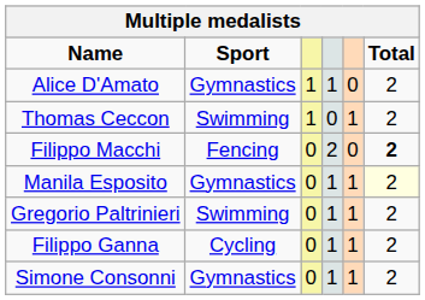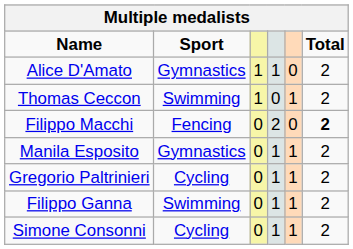Manila Esposito | Total: lightyellow background -> no background
Gregorio Paltrinieri | Sport: Swimming -> Cycling
Filippo Ganna | Sport: Cycling -> Swimming
Simone Consonni | Sport: Gymnastics -> Cycling
